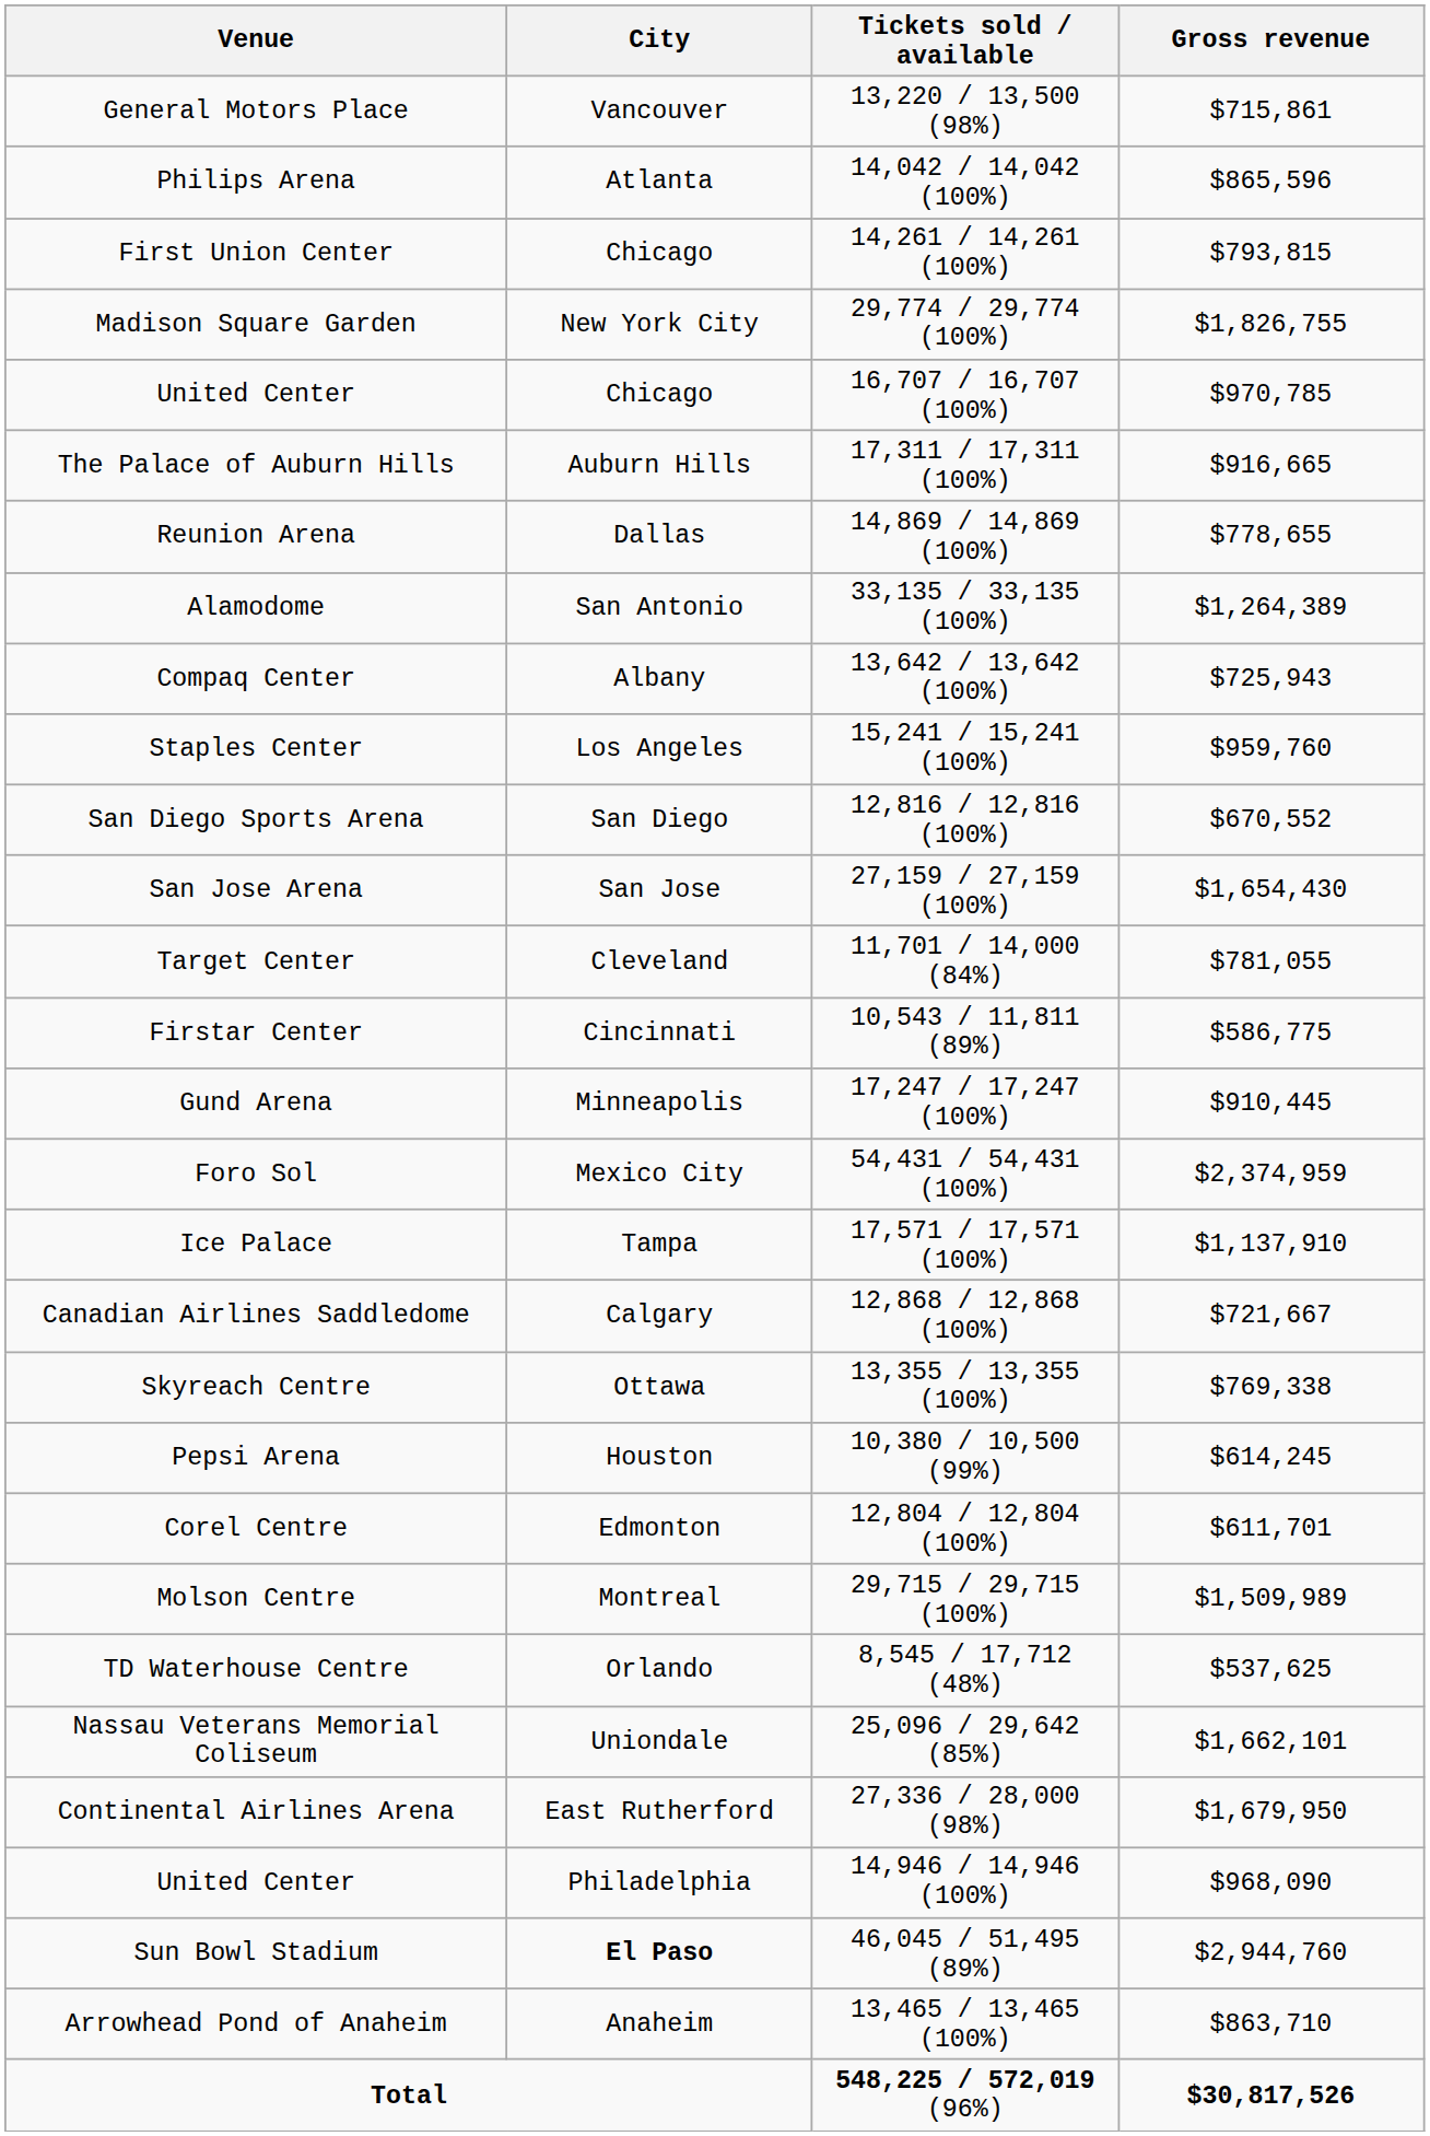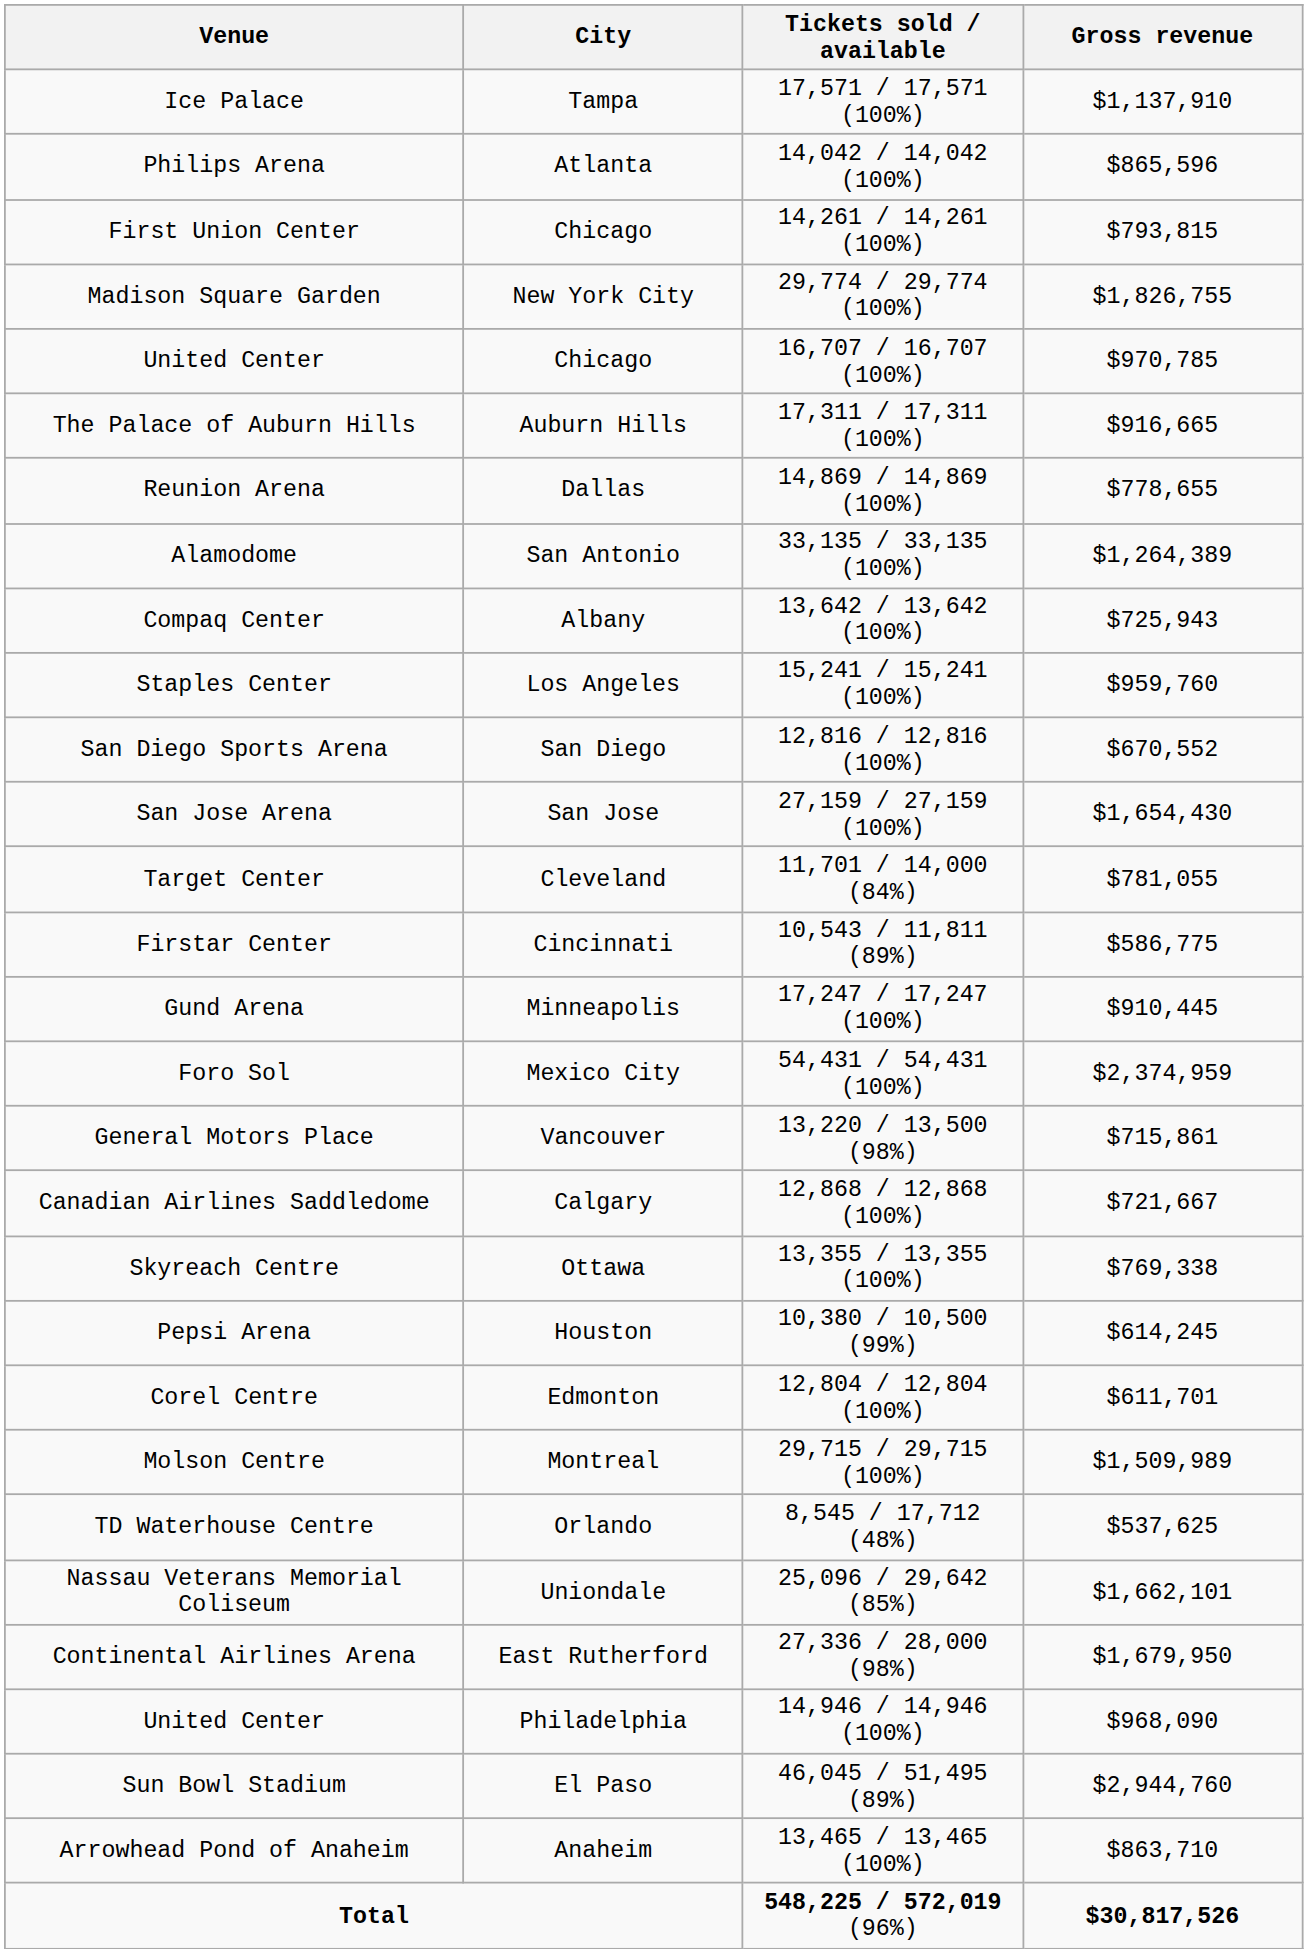rows swapped: Ice Palace <-> General Motors Place
Sun Bowl Stadium | City: bold -> normal
